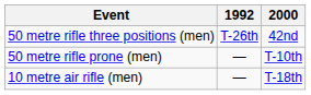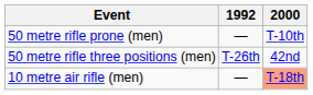rows swapped: 50 metre rifle three positions (men) <-> 50 metre rifle prone (men)
10 metre air rifle (men) | 2000: no background -> lightsalmon background
